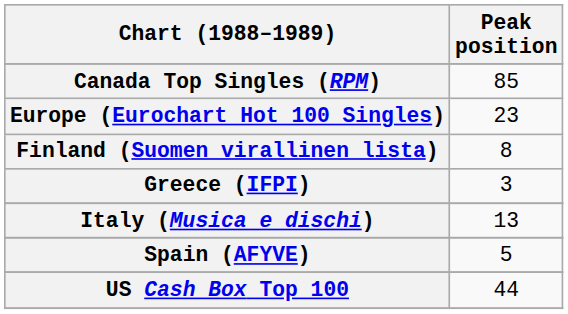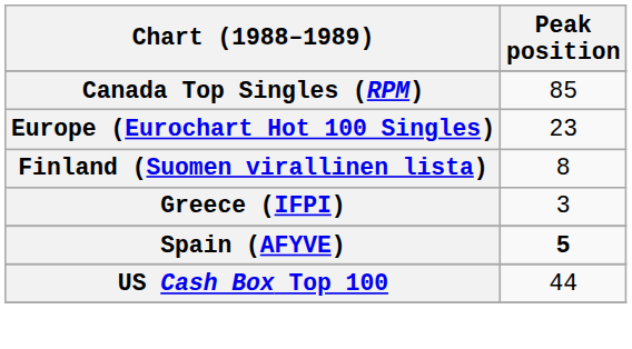- row: Italy (Musica e dischi) | 13
Spain (AFYVE) | Peak position: normal -> bold
